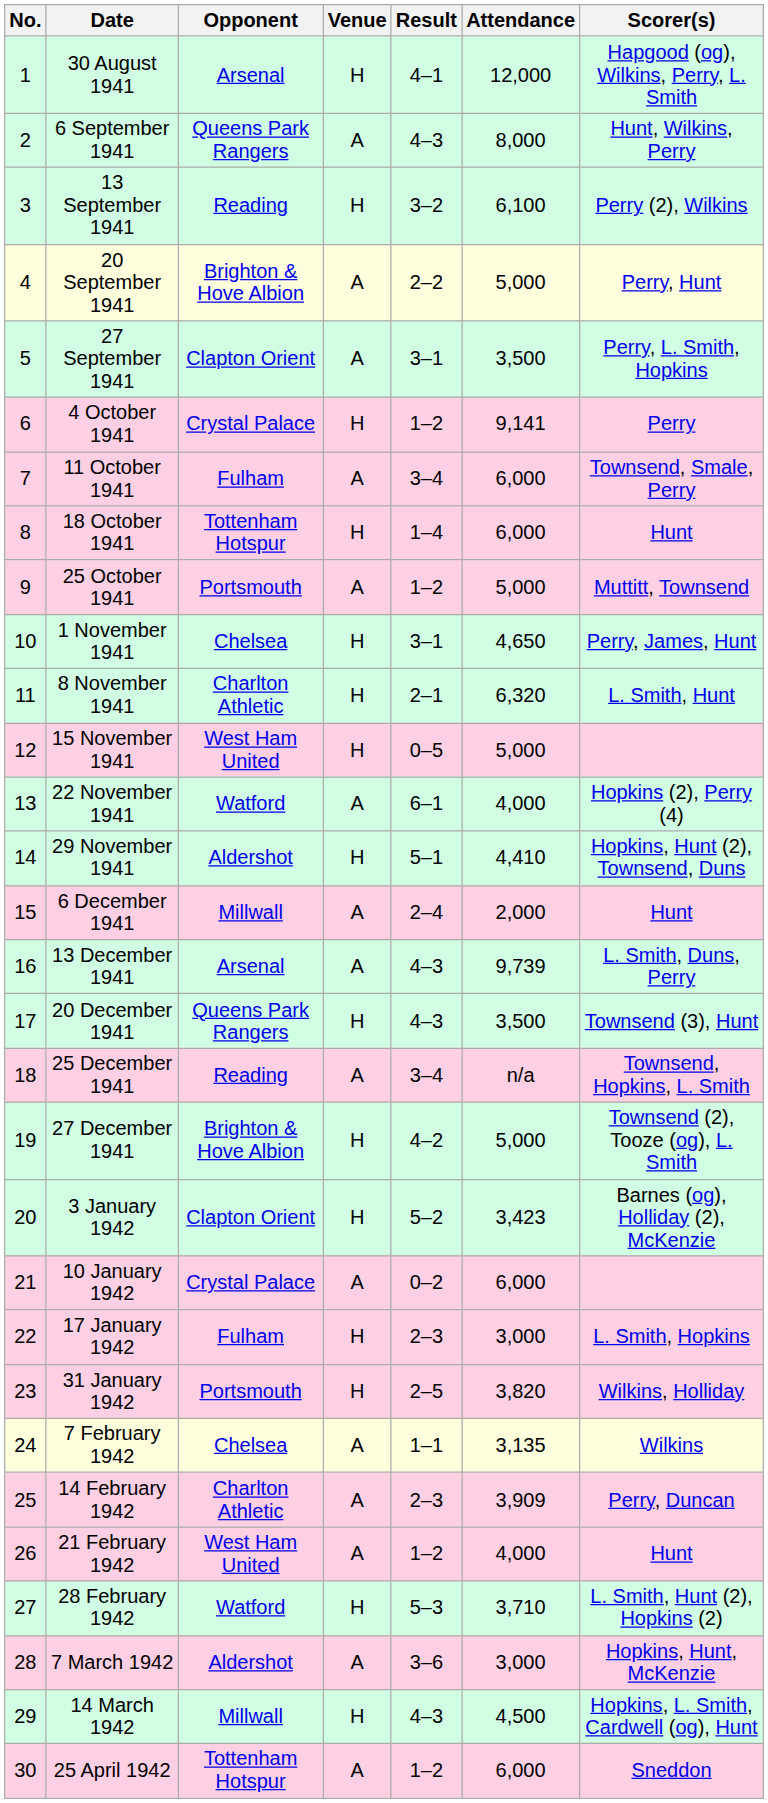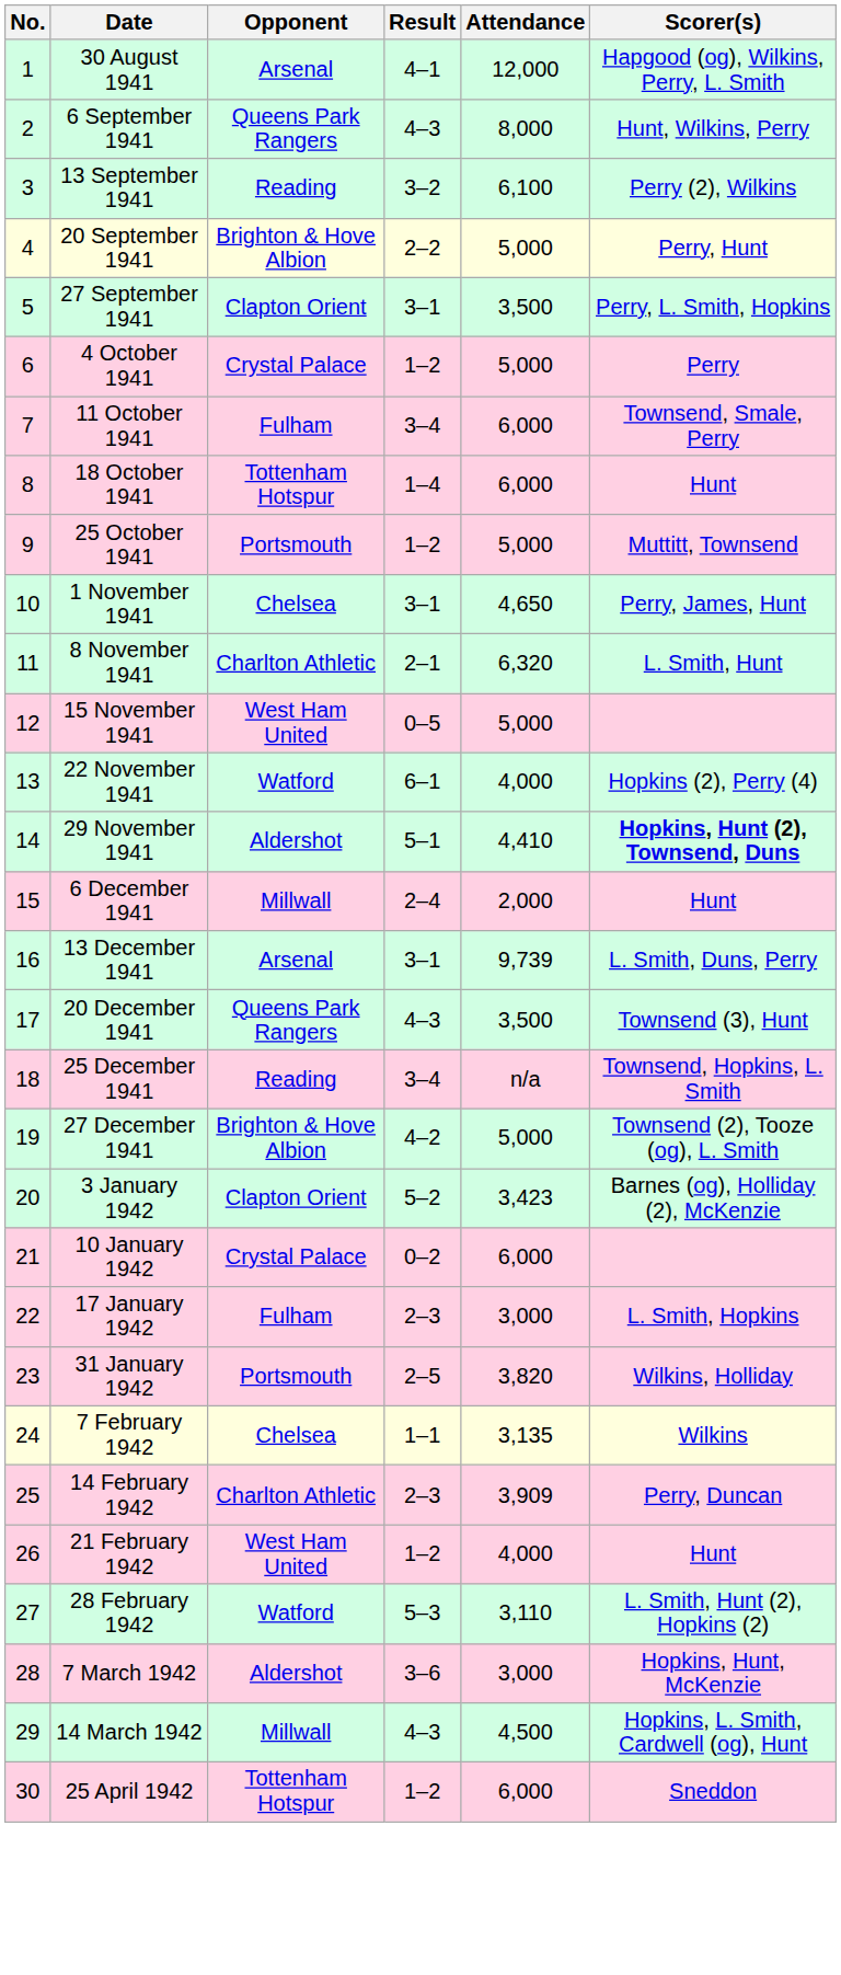- column: Venue | H | A | H | A | A | H | A | H | A | H | H | H | A | H | A | A | H | A | H | H | A | H | H | A | A | A | H | A | H | A
4 October 1941 | Attendance: 9,141 -> 5,000
29 November 1941 | Scorer(s): normal -> bold
13 December 1941 | Result: 4–3 -> 3–1
28 February 1942 | Attendance: 3,710 -> 3,110
